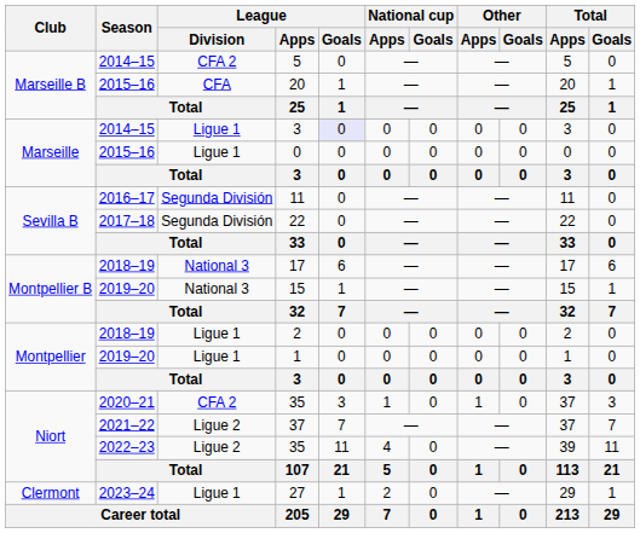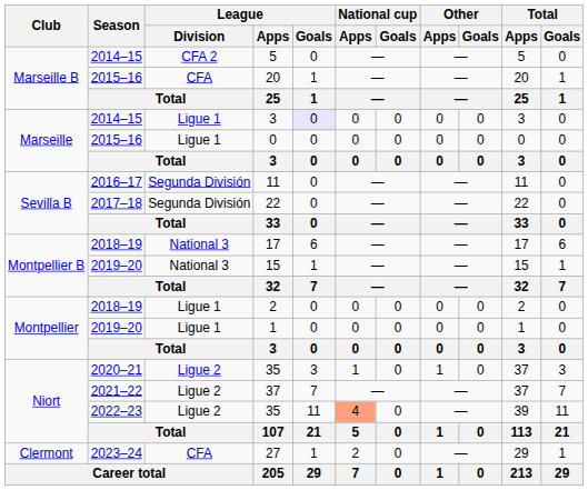2020–21 / 35 | League / Division: CFA 2 -> Ligue 2
2022–23 / 35 | National cup / Apps: no background -> lightsalmon background
27 | League / Division: Ligue 1 -> CFA
